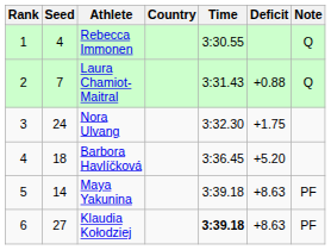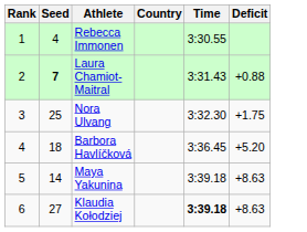- column: Note | Q | Q | PF | PF
Laura Chamiot-Maitral | Seed: normal -> bold
Nora Ulvang | Seed: 24 -> 25
